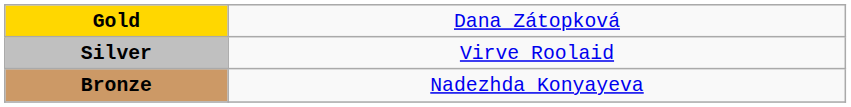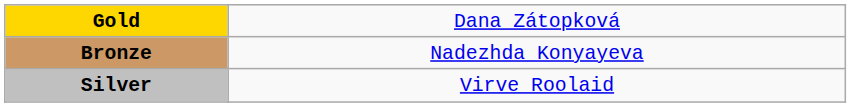rows swapped: Silver <-> Bronze
